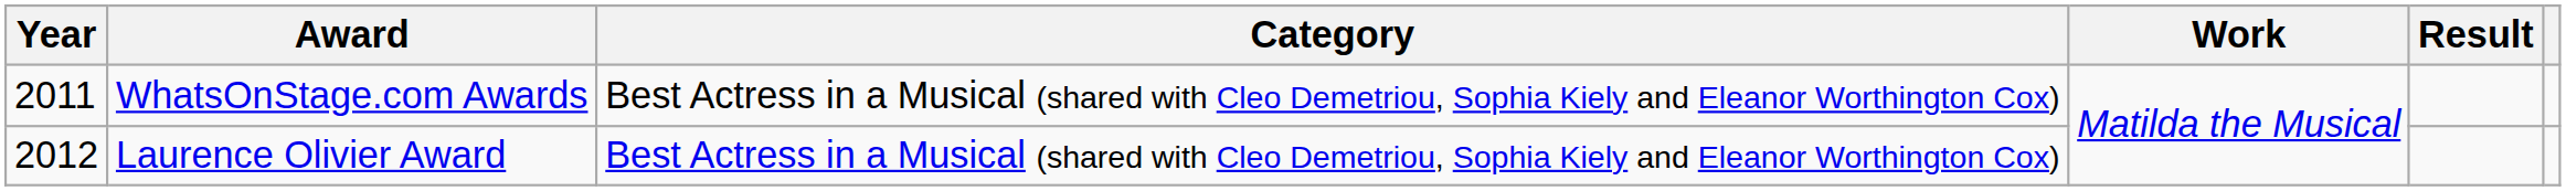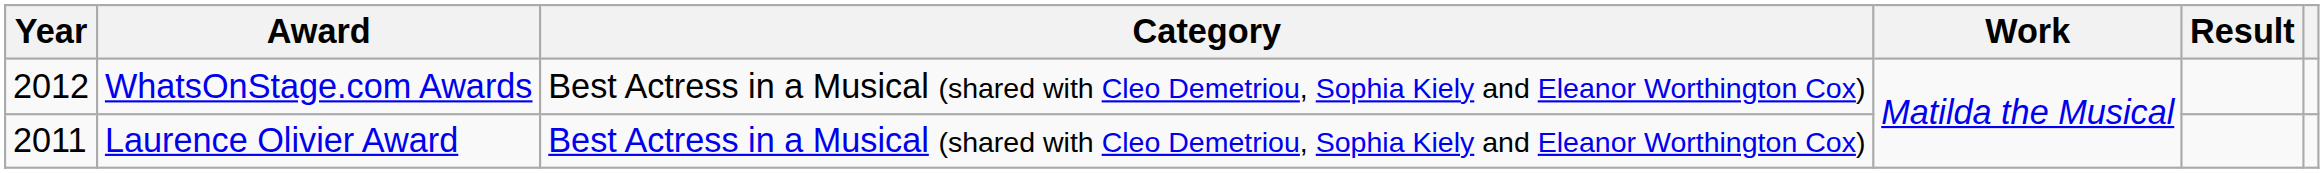WhatsOnStage.com Awards | Year: 2011 -> 2012
Laurence Olivier Award | Year: 2012 -> 2011
